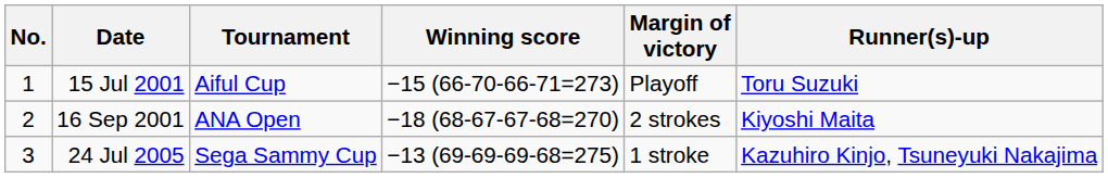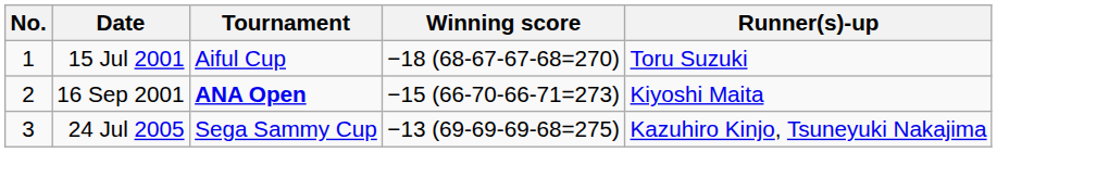- column: Margin of victory | Playoff | 2 strokes | 1 stroke
15 Jul 2001 | Winning score: −15 (66-70-66-71=273) -> −18 (68-67-67-68=270)
16 Sep 2001 | Tournament: normal -> bold
16 Sep 2001 | Winning score: −18 (68-67-67-68=270) -> −15 (66-70-66-71=273)
